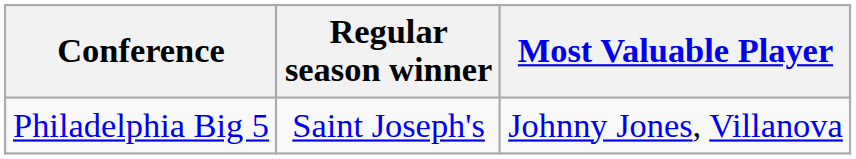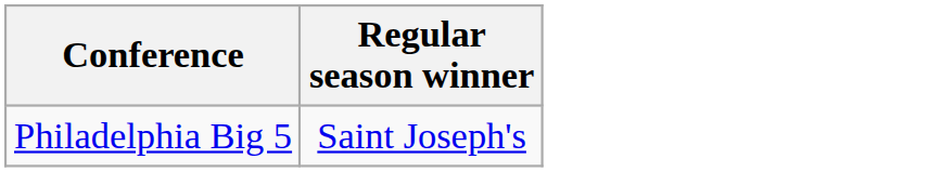- column: Most Valuable Player | Johnny Jones, Villanova
